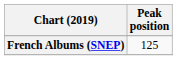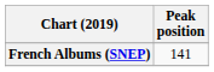French Albums (SNEP) | Peak position: 125 -> 141
